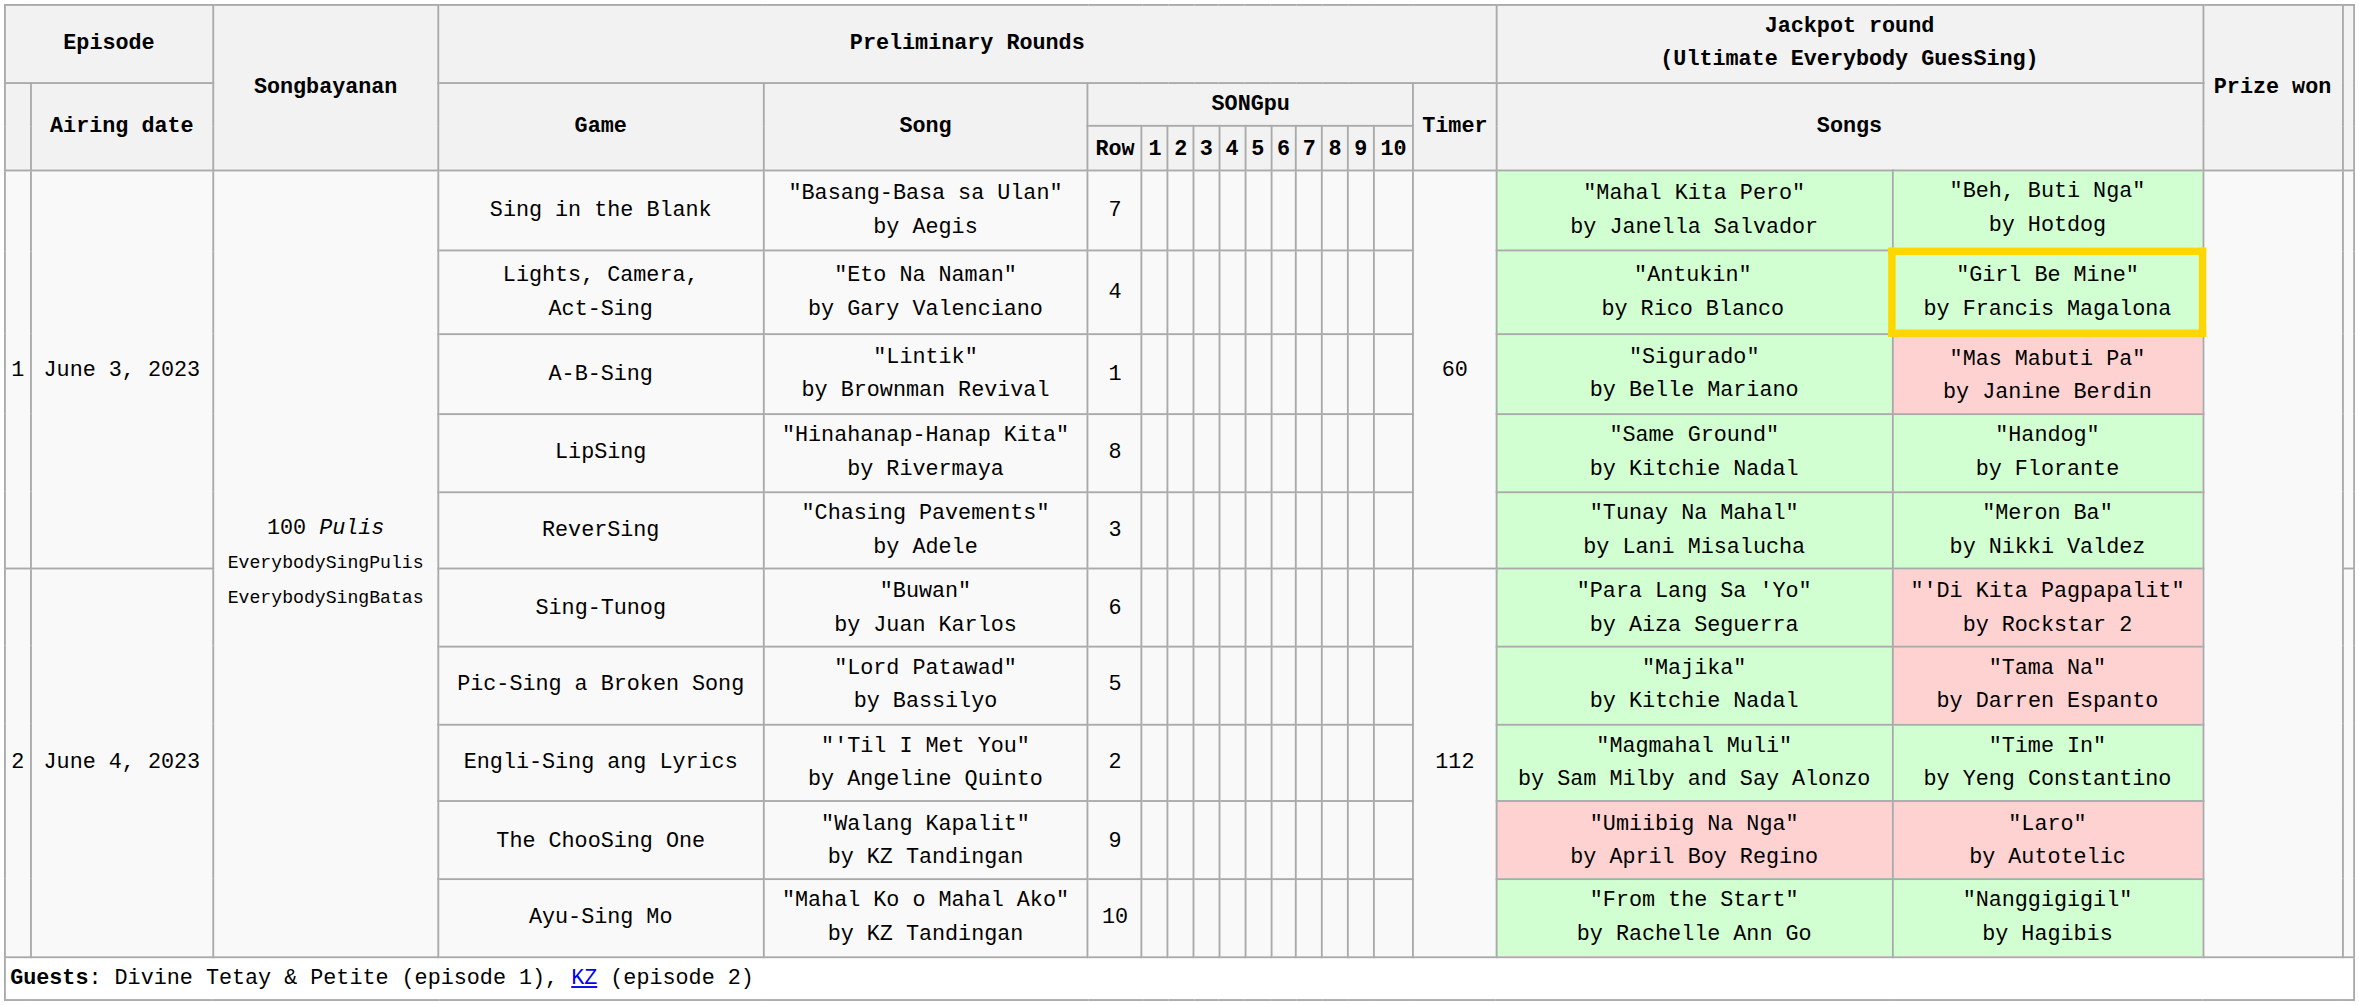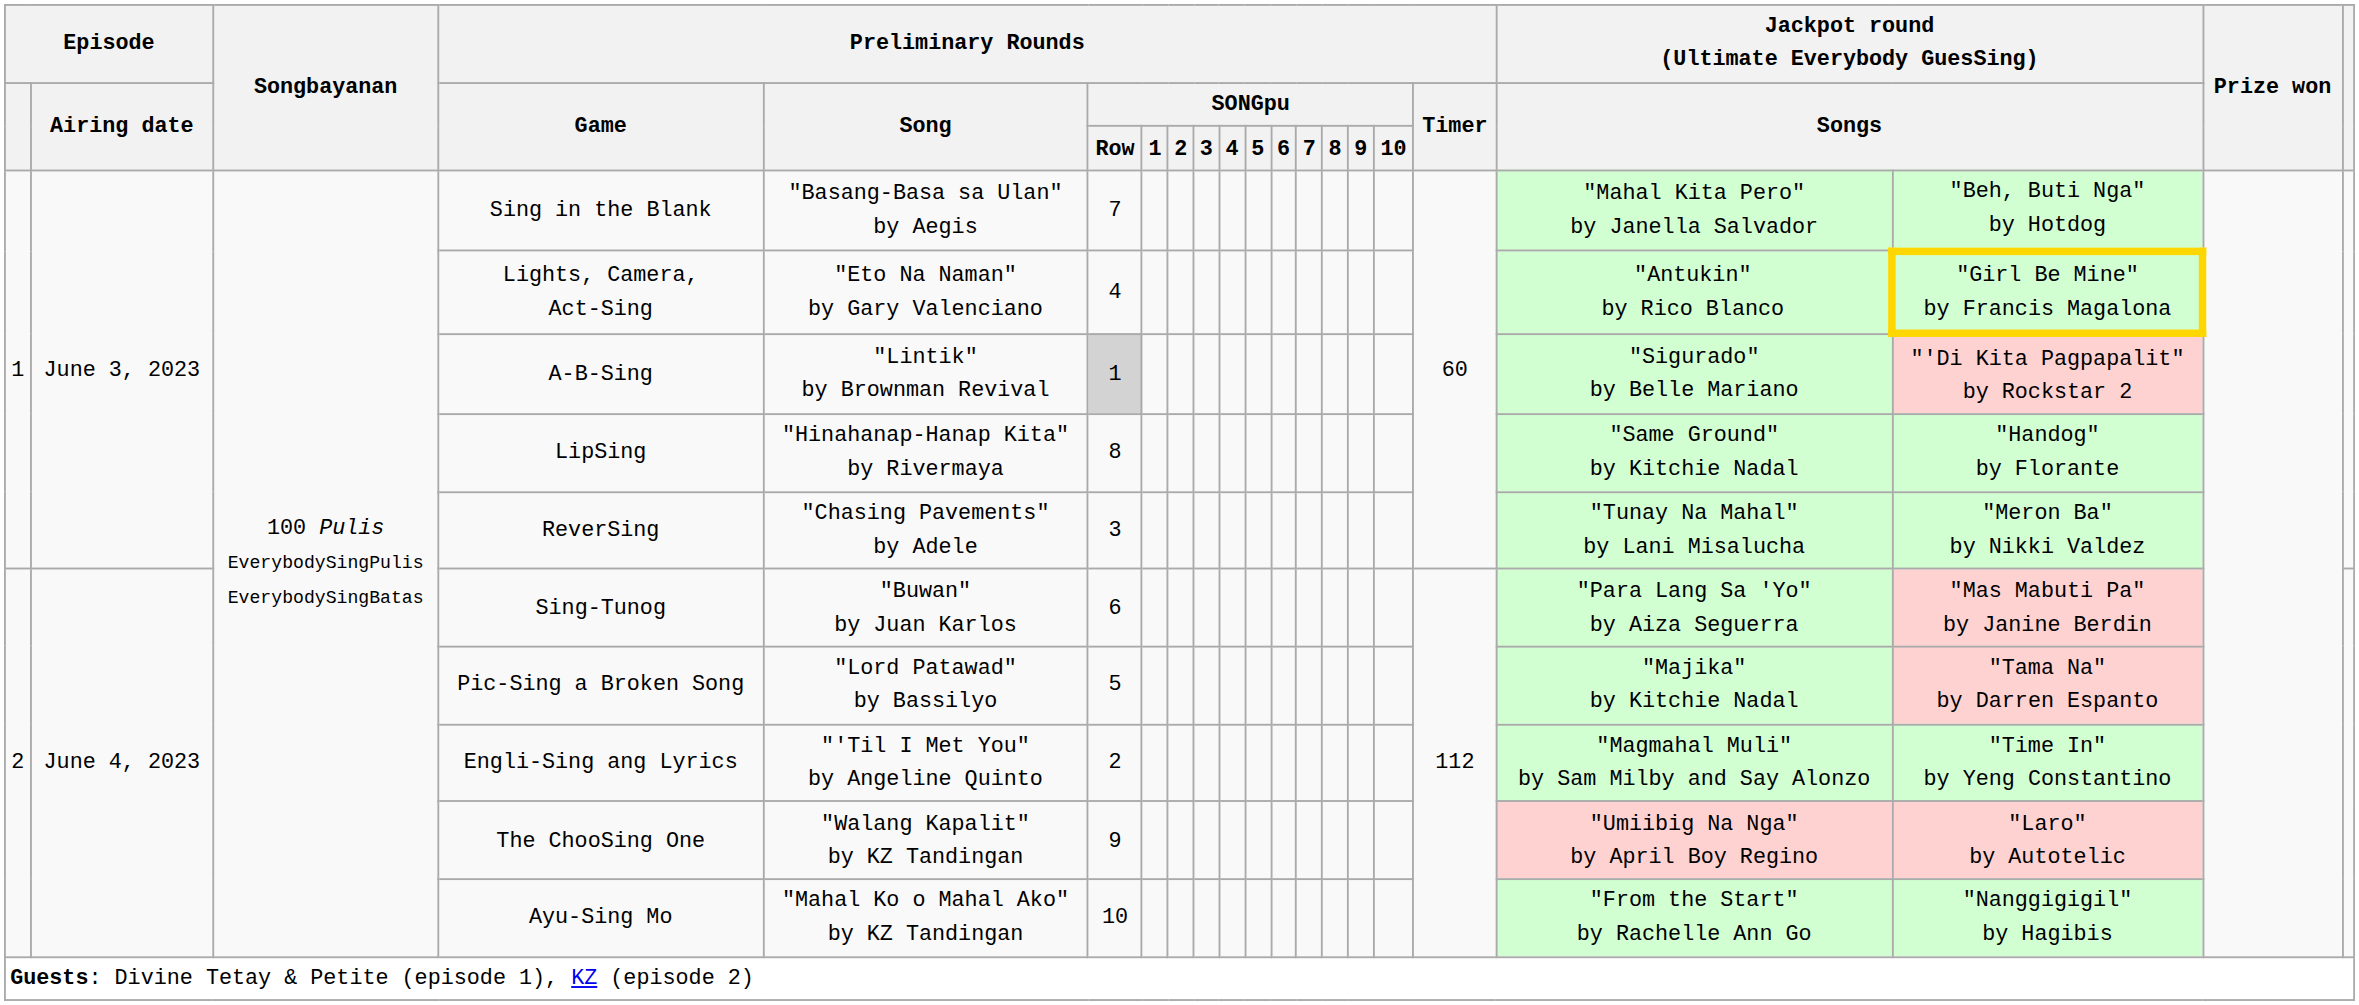A-B-Sing | Preliminary Rounds / SONGpu / Row: no background -> lightgrey background
A-B-Sing | column 19: "Mas Mabuti Pa" by Janine Berdin -> "'Di Kita Pagpapalit" by Rockstar 2
Sing-Tunog | column 19: "'Di Kita Pagpapalit" by Rockstar 2 -> "Mas Mabuti Pa" by Janine Berdin
